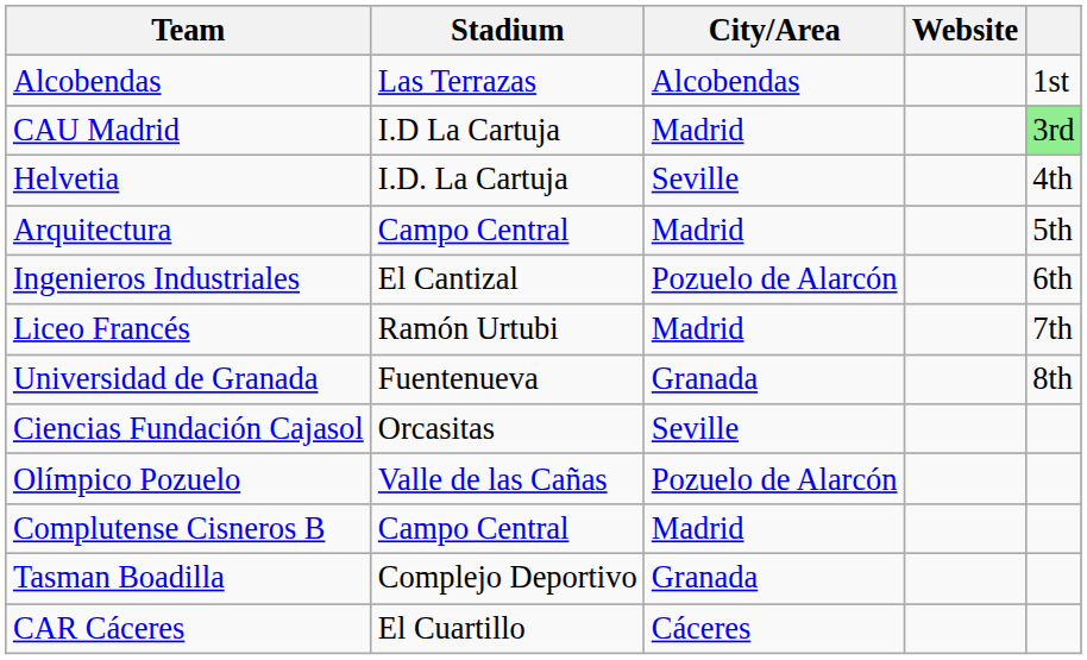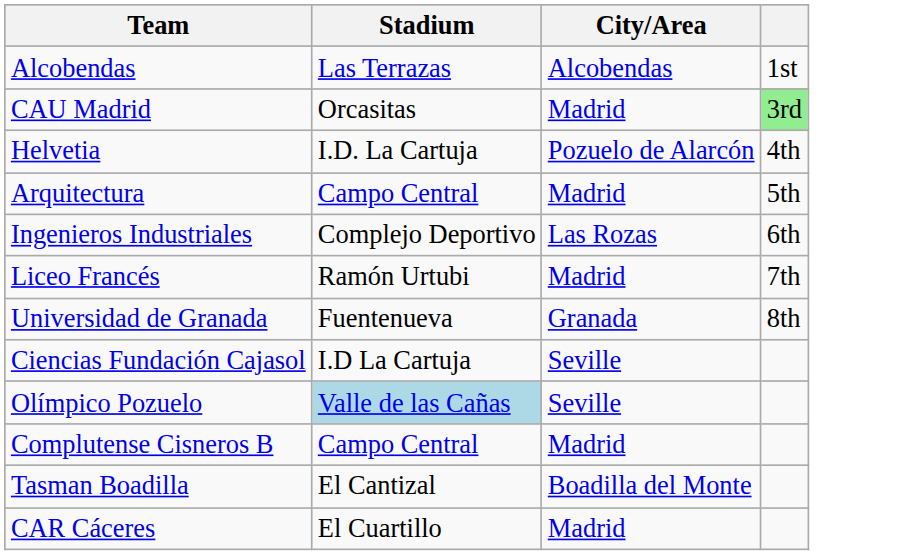- column: Website
CAU Madrid | Stadium: I.D La Cartuja -> Orcasitas
Helvetia | City/Area: Seville -> Pozuelo de Alarcón
Ingenieros Industriales | Stadium: El Cantizal -> Complejo Deportivo
Ingenieros Industriales | City/Area: Pozuelo de Alarcón -> Las Rozas
Ciencias Fundación Cajasol | Stadium: Orcasitas -> I.D La Cartuja
Olímpico Pozuelo | Stadium: no background -> lightblue background
Olímpico Pozuelo | City/Area: Pozuelo de Alarcón -> Seville
Tasman Boadilla | Stadium: Complejo Deportivo -> El Cantizal
Tasman Boadilla | City/Area: Granada -> Boadilla del Monte
CAR Cáceres | City/Area: Cáceres -> Madrid
